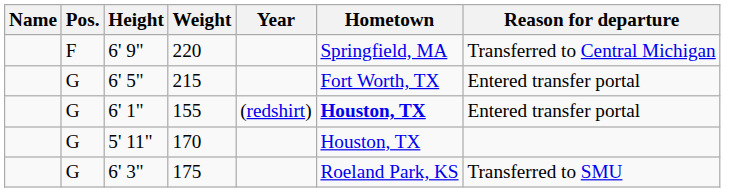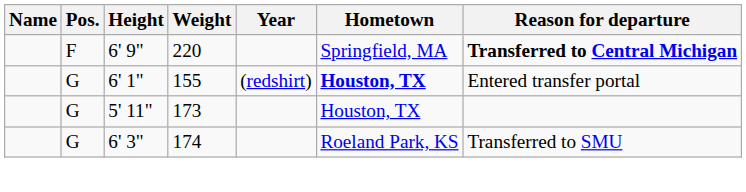6' 9" | Reason for departure: normal -> bold
- row: G | 6' 5" | 215 | Fort Worth, TX | Entered transfer portal
5' 11" | Weight: 170 -> 173
6' 3" | Weight: 175 -> 174
